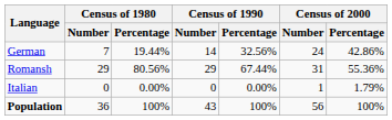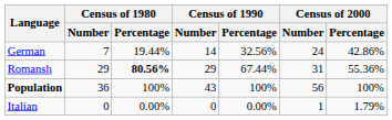Romansh | Census of 1980 / Percentage: normal -> bold
rows swapped: Italian <-> Population
